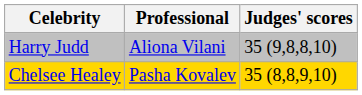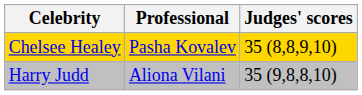rows swapped: Harry Judd <-> Chelsee Healey
